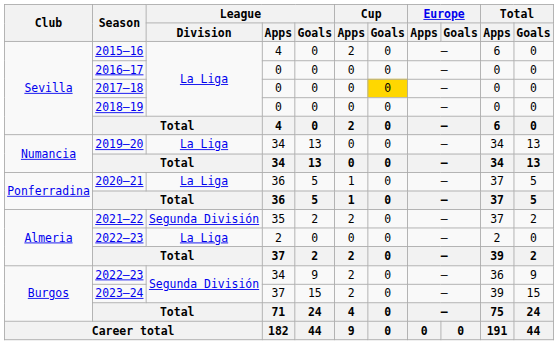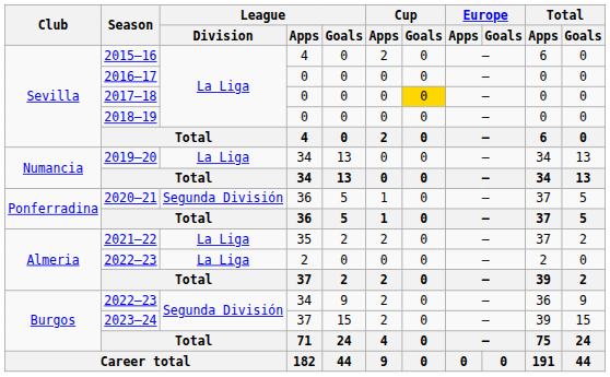2020–21 | League / Division: La Liga -> Segunda División
2021–22 | League / Division: Segunda División -> La Liga
